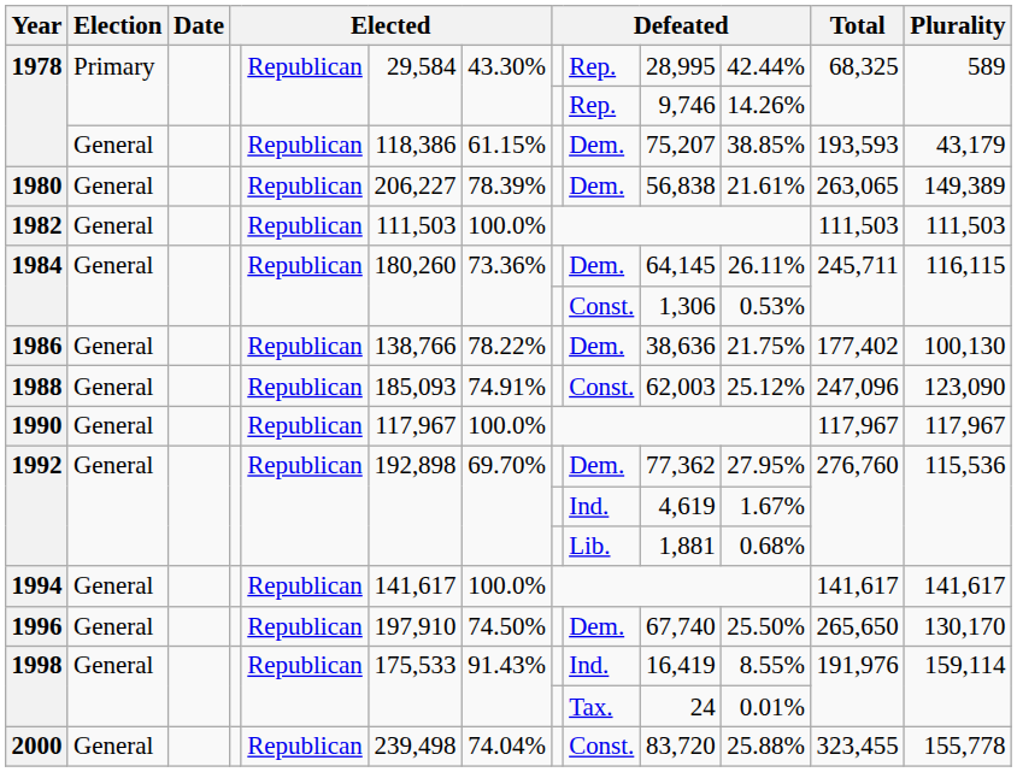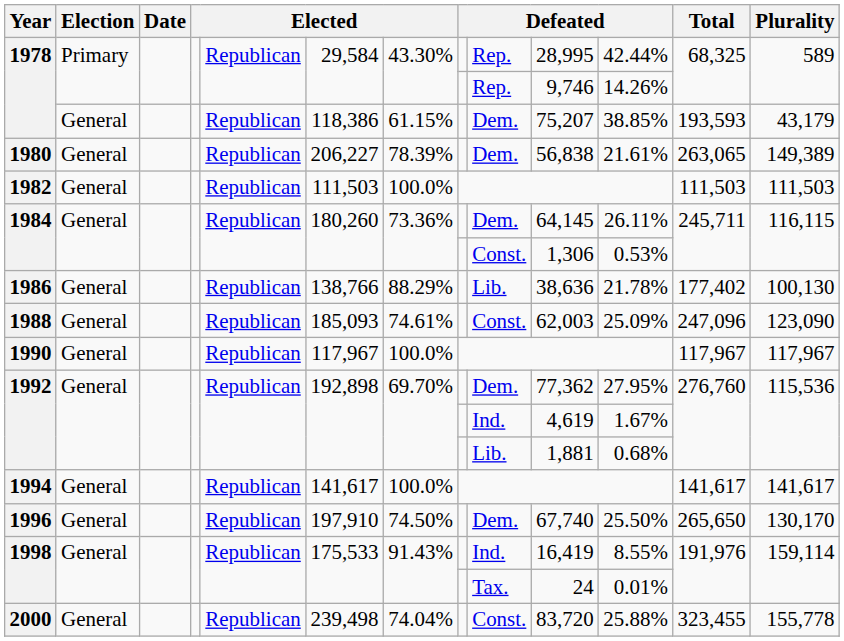1986 | column 7: 78.22% -> 88.29%
1986 | column 9: Dem. -> Lib.
1986 | column 11: 21.75% -> 21.78%
1988 | column 7: 74.91% -> 74.61%
1988 | column 11: 25.12% -> 25.09%
